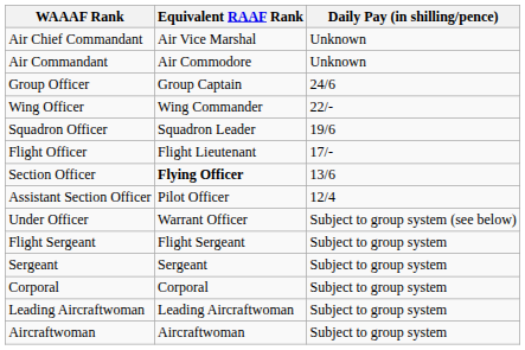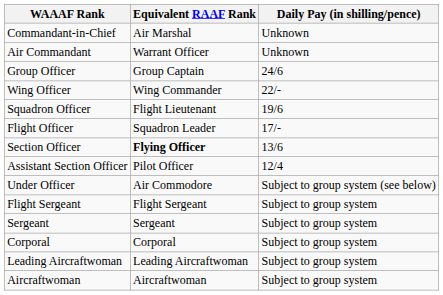+ row: Commandant-in-Chief | Air Marshal | Unknown
- row: Air Chief Commandant | Air Vice Marshal | Unknown
Air Commandant | Equivalent RAAF Rank: Air Commodore -> Warrant Officer
Squadron Officer | Equivalent RAAF Rank: Squadron Leader -> Flight Lieutenant
Flight Officer | Equivalent RAAF Rank: Flight Lieutenant -> Squadron Leader
Under Officer | Equivalent RAAF Rank: Warrant Officer -> Air Commodore
